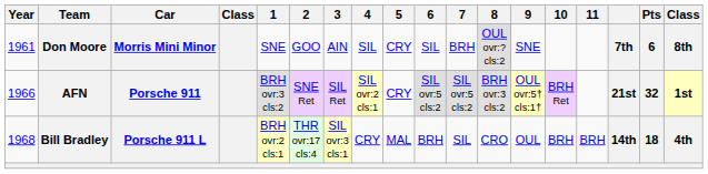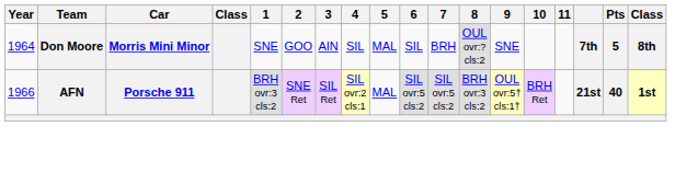Don Moore | Year: 1961 -> 1964
Don Moore | 5: CRY -> MAL
Don Moore | Pts: 6 -> 5
AFN | 5: CRY -> MAL
AFN | Pts: 32 -> 40
- row: 1968 | Bill Bradley | Porsche 911 L | BRH ovr:2 cls:1 | THR ovr:17 cls:4 | SIL ovr:3 cls:1 | CRY | MAL | BRH | SIL | CRO | OUL | BRH | BRH | 14th | 18 | 4th
